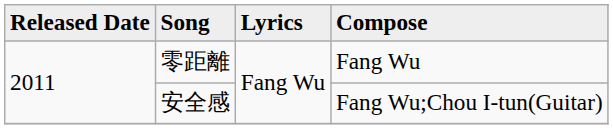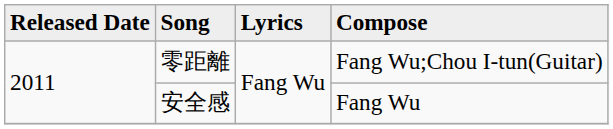零距離 | column 4: Fang Wu -> Fang Wu;Chou I-tun(Guitar)
安全感 | column 4: Fang Wu;Chou I-tun(Guitar) -> Fang Wu
